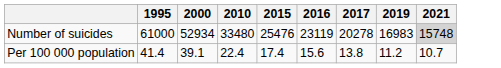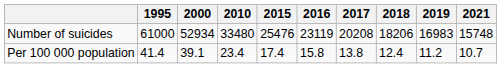+ column: 2018 | 18206 | 12.4
Number of suicides | 2017: 20278 -> 20208
Number of suicides | 2021: lightgrey background -> no background
Per 100 000 population | 2010: 22.4 -> 23.4
Per 100 000 population | 2016: 15.6 -> 15.8
